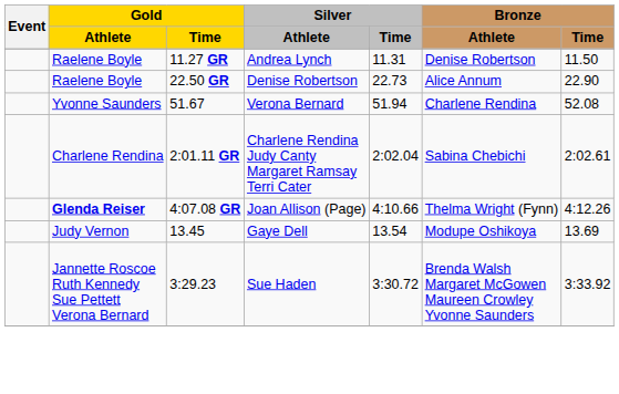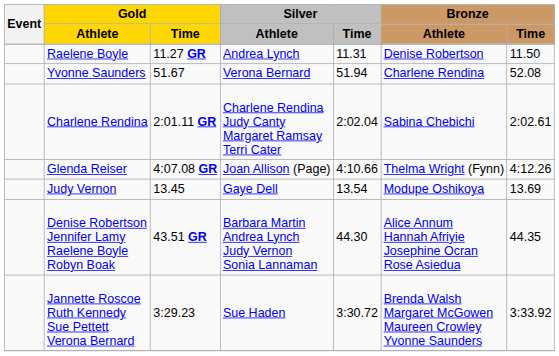- row: Raelene Boyle | 22.50 GR | Denise Robertson | 22.73 | Alice Annum | 22.90
4:07.08 GR | Gold / Athlete: bold -> normal
+ row: Denise Robertson Jennifer Lamy Raelene Boyle Robyn Boak | 43.51 GR | Barbara Martin Andrea Lynch Judy Vernon Sonia Lannaman | 44.30 | Alice Annum Hannah Afriyie Josephine Ocran Rose Asiedua | 44.35
